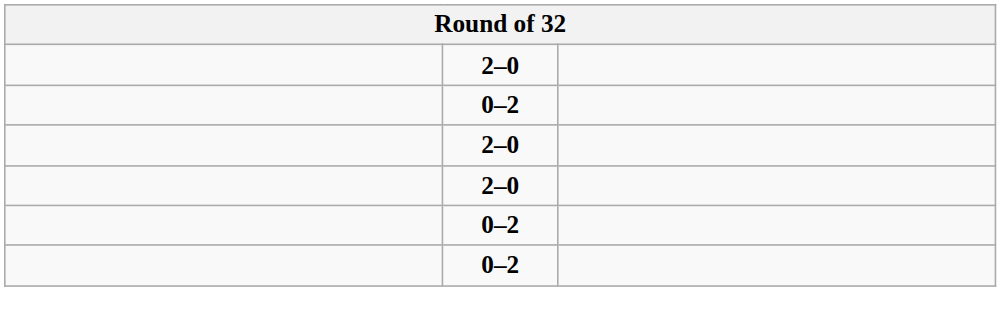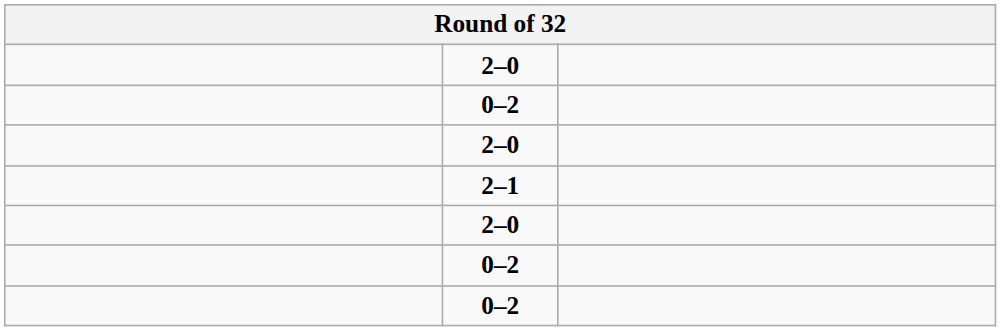+ row: 2–1
